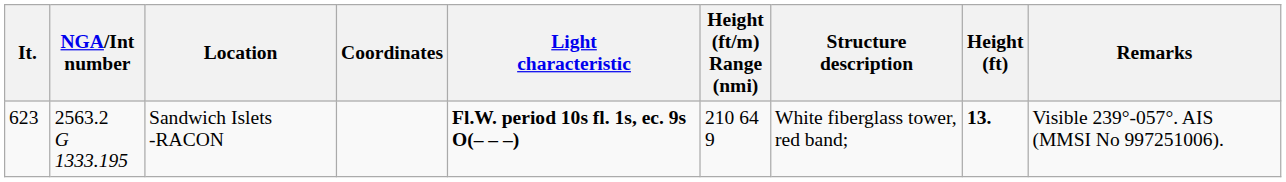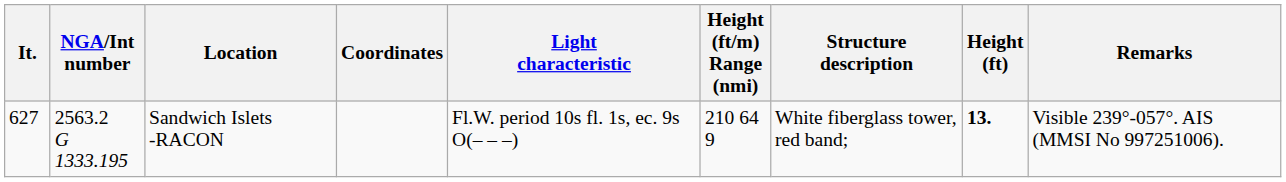Sandwich Islets -RACON | It.: 623 -> 627
Sandwich Islets -RACON | Light characteristic: bold -> normal
